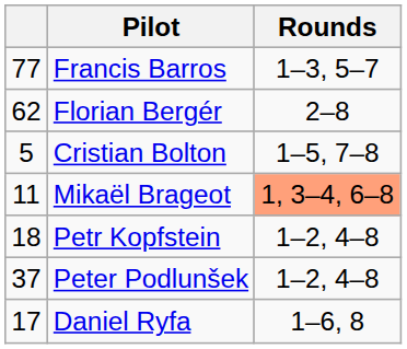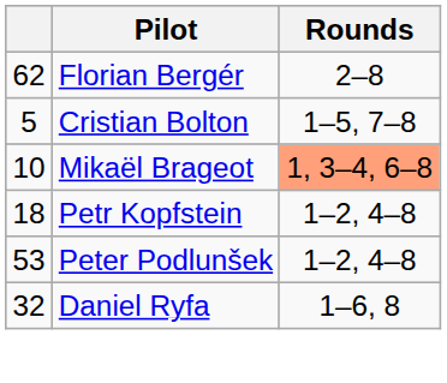- row: 77 | Francis Barros | 1–3, 5–7
Mikaël Brageot | column 1: 11 -> 10
Peter Podlunšek | column 1: 37 -> 53
Daniel Ryfa | column 1: 17 -> 32
